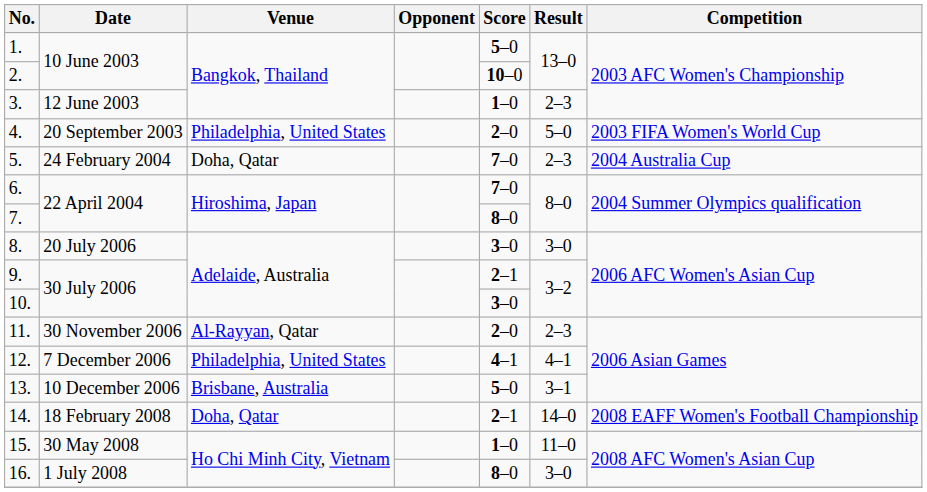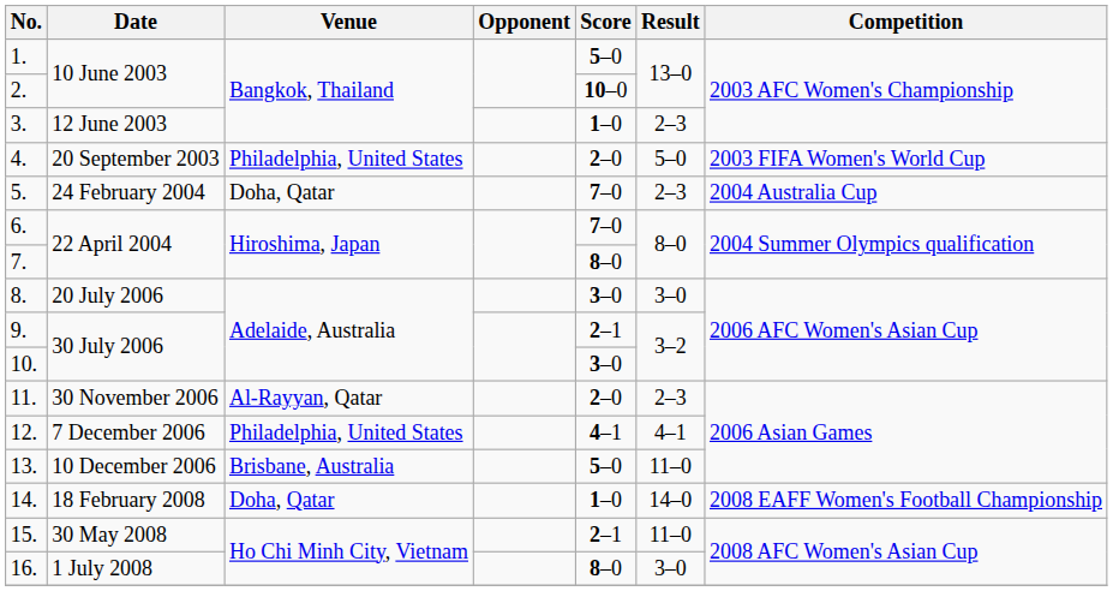13. | Result: 3–1 -> 11–0
14. | Score: 2–1 -> 1–0
15. | Score: 1–0 -> 2–1
